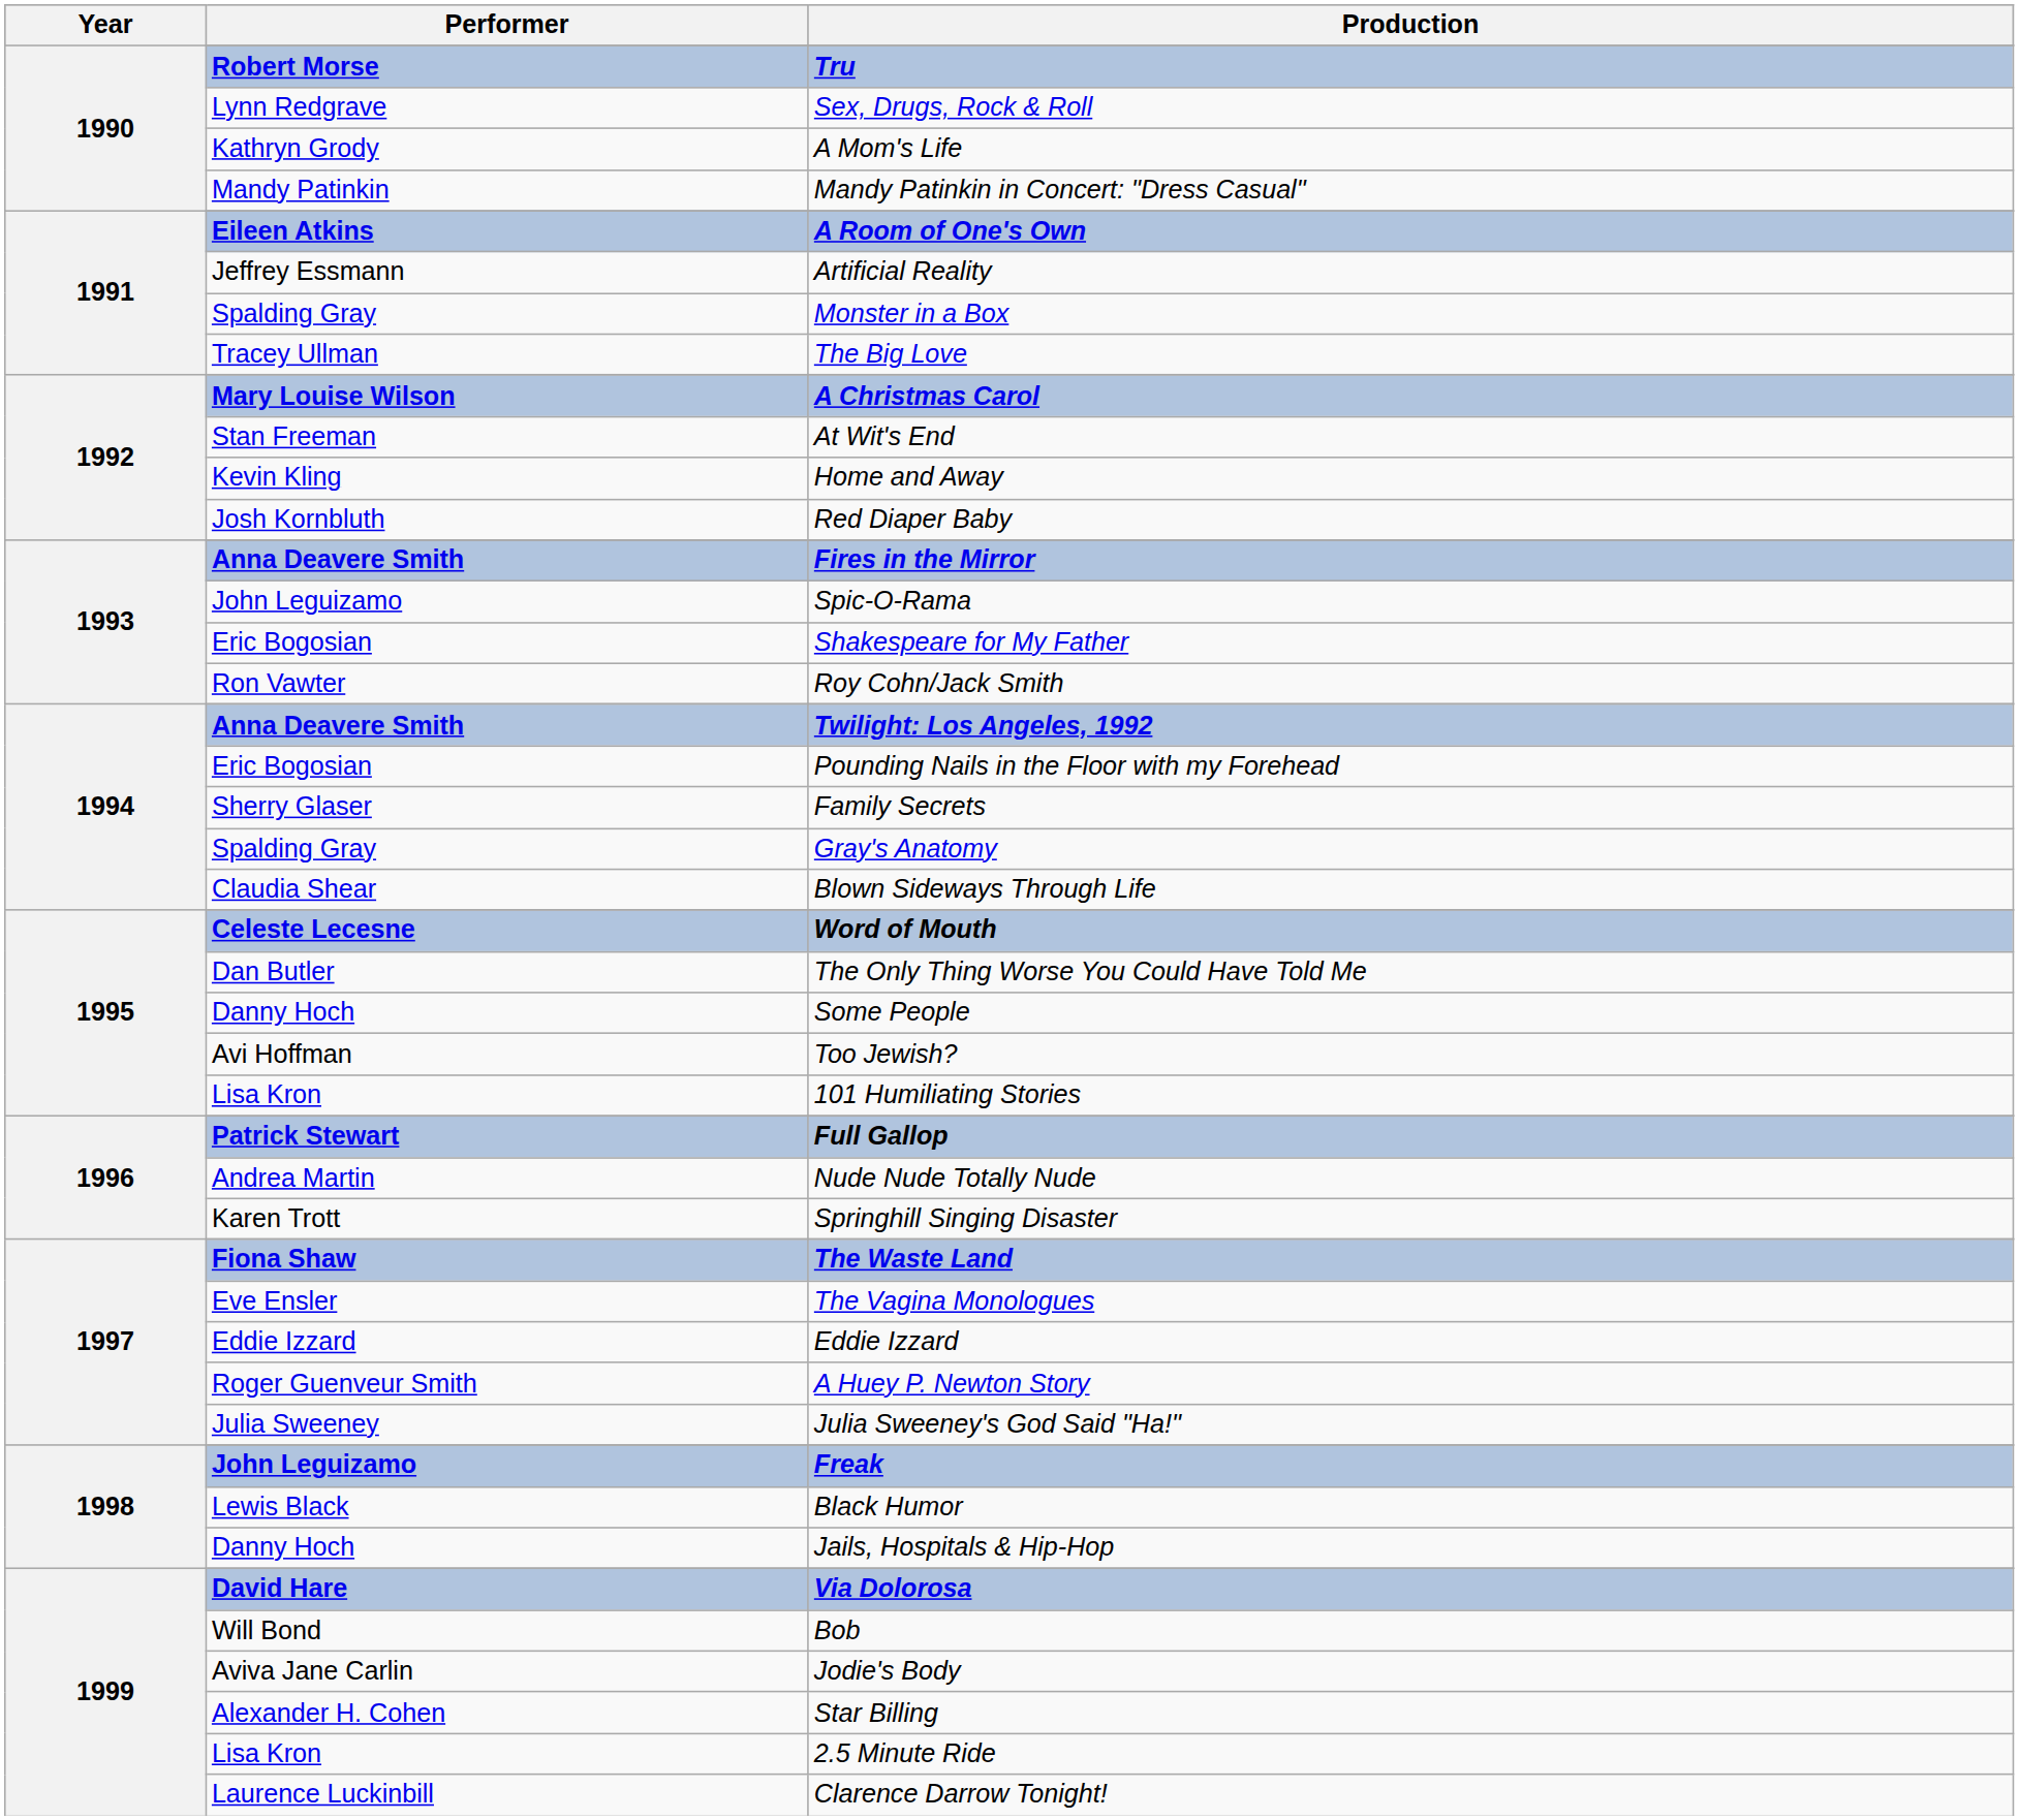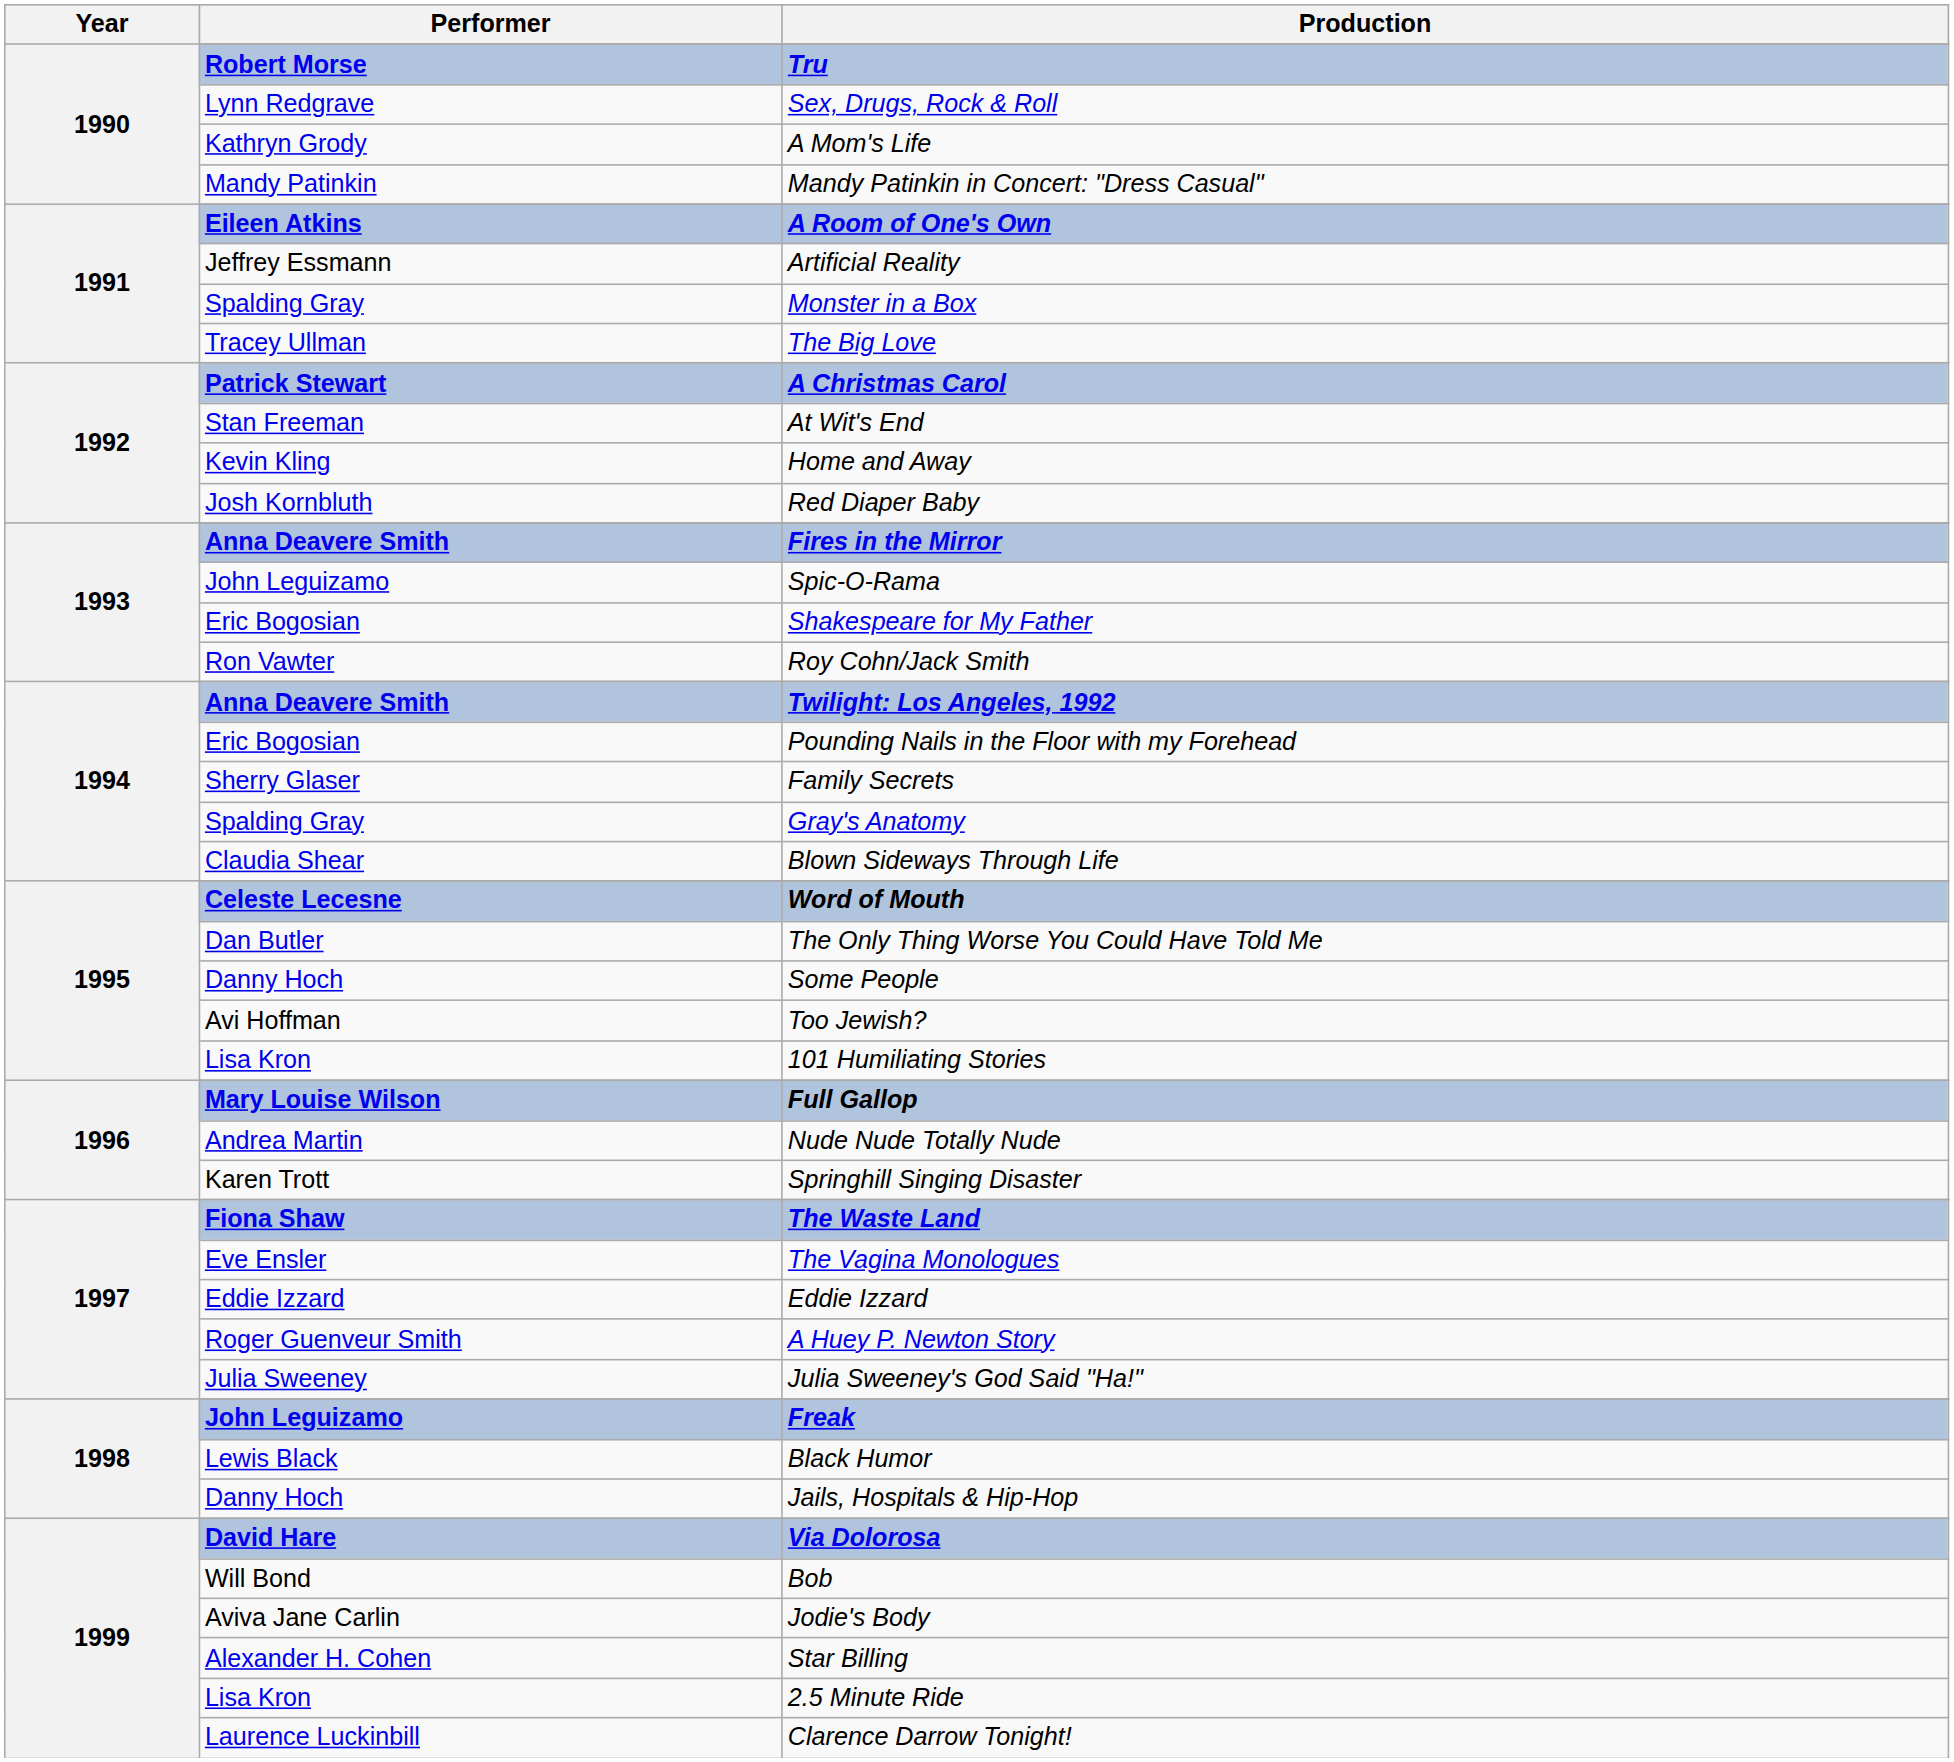A Christmas Carol | Performer: Mary Louise Wilson -> Patrick Stewart
Full Gallop | Performer: Patrick Stewart -> Mary Louise Wilson
